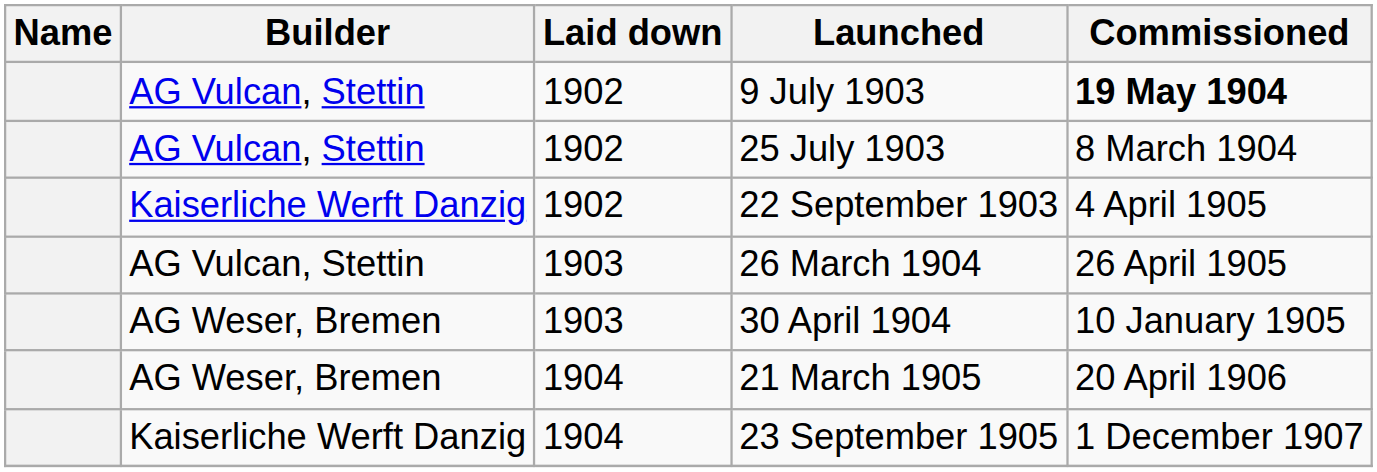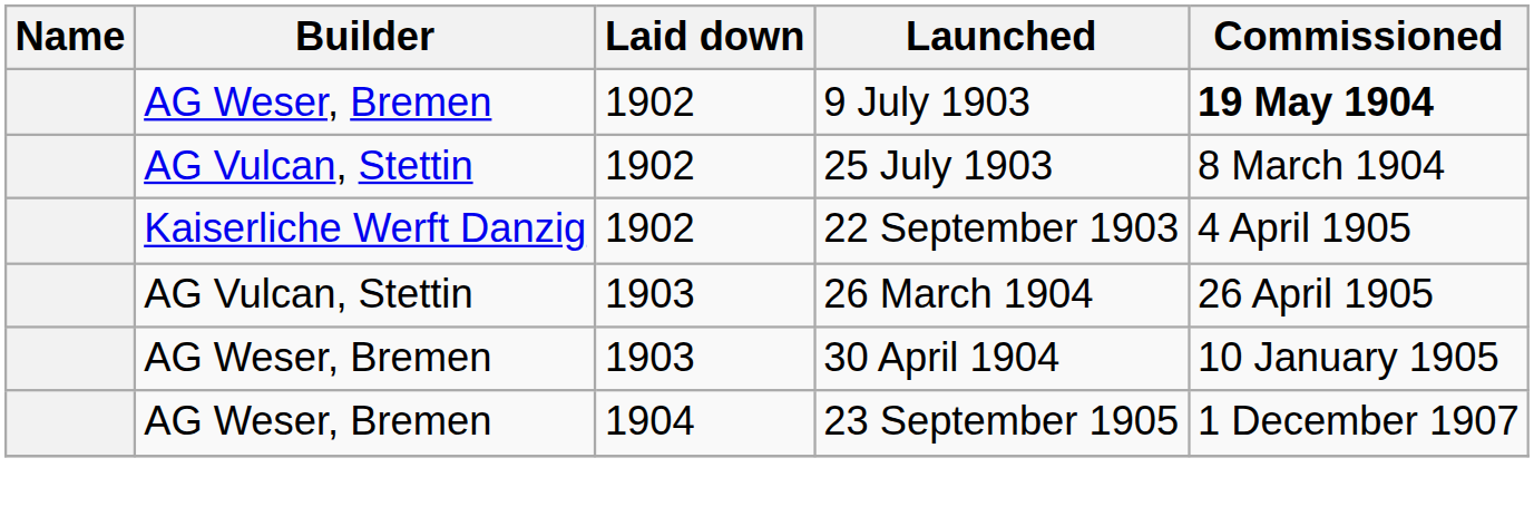9 July 1903 | Builder: AG Vulcan, Stettin -> AG Weser, Bremen
- row: AG Weser, Bremen | 1904 | 21 March 1905 | 20 April 1906
23 September 1905 | Builder: Kaiserliche Werft Danzig -> AG Weser, Bremen
